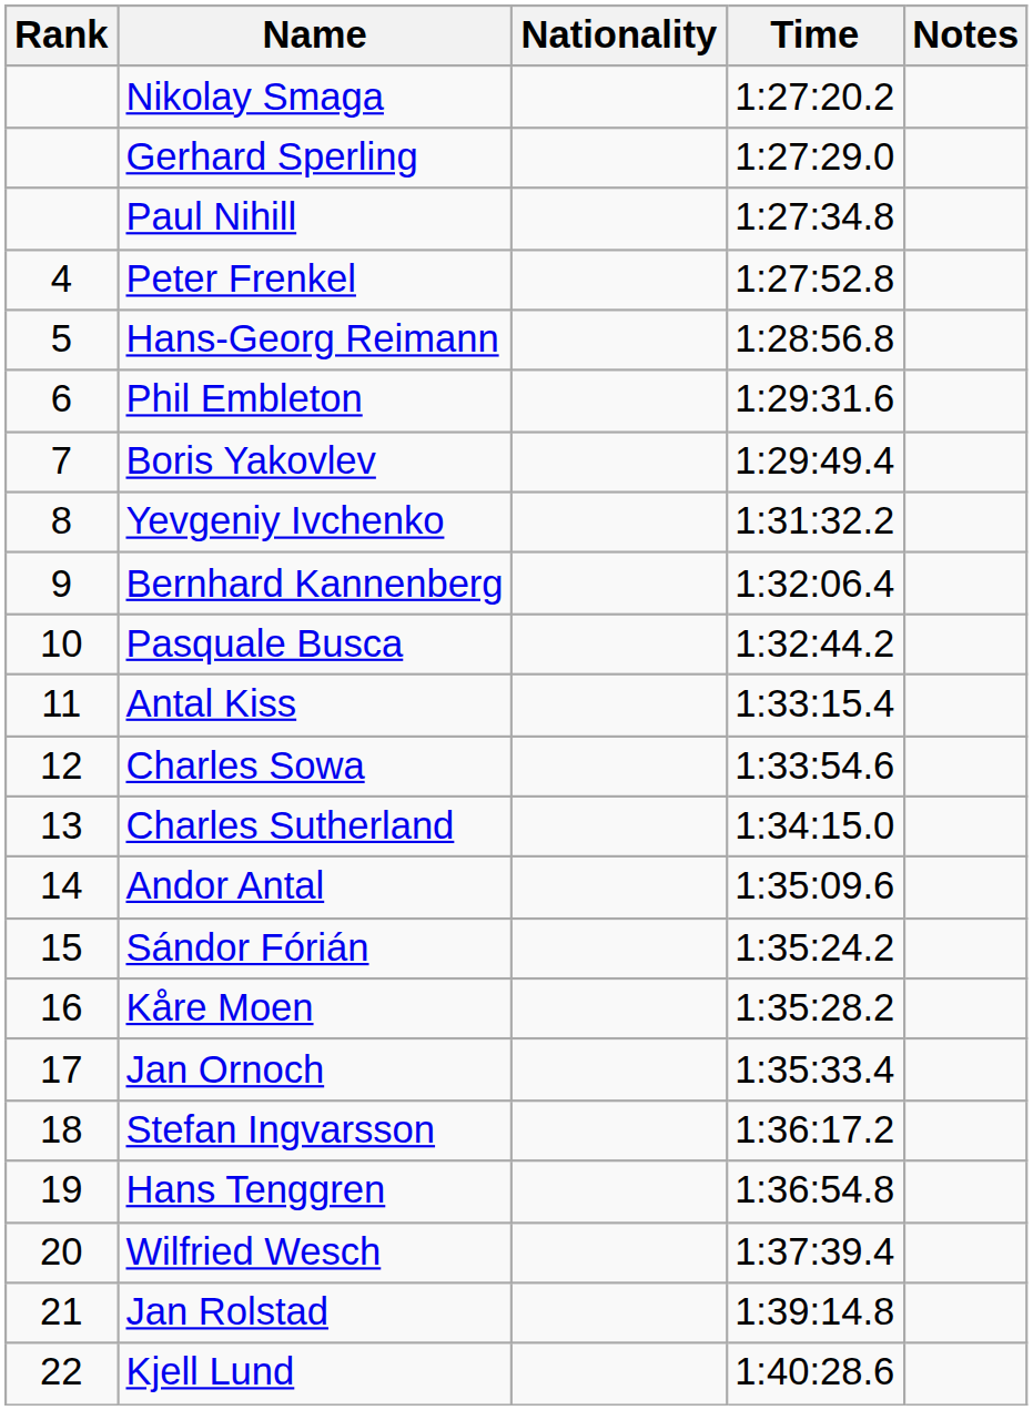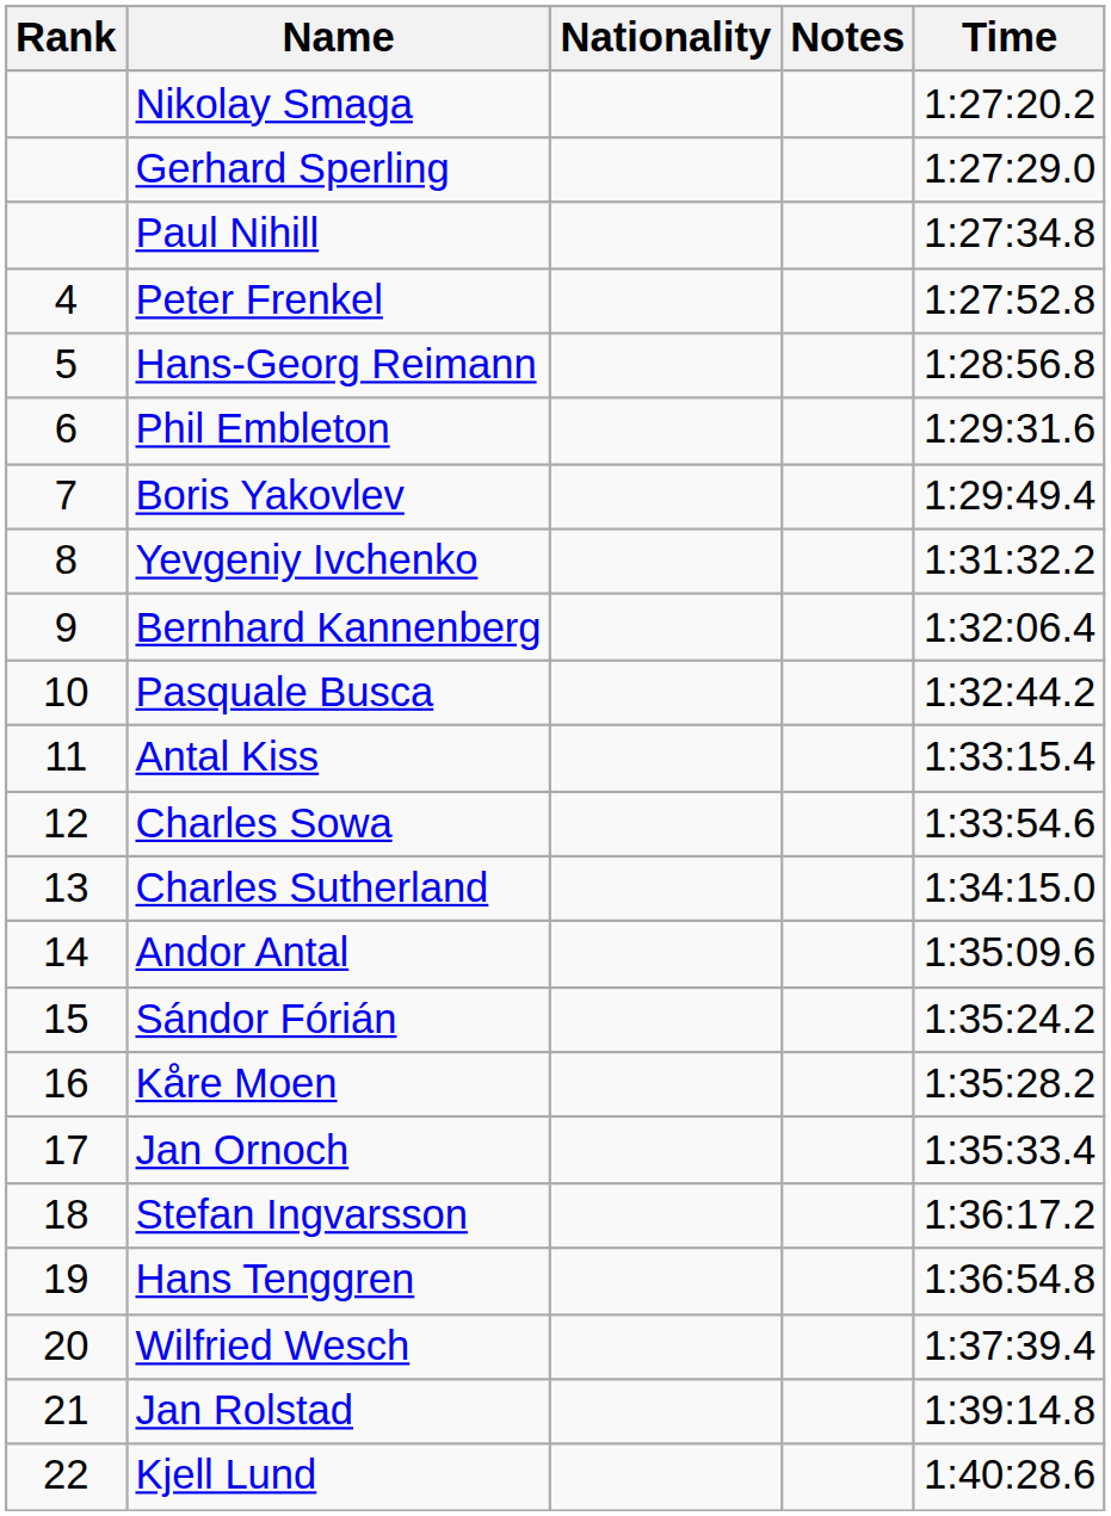columns swapped: Time <-> Notes
